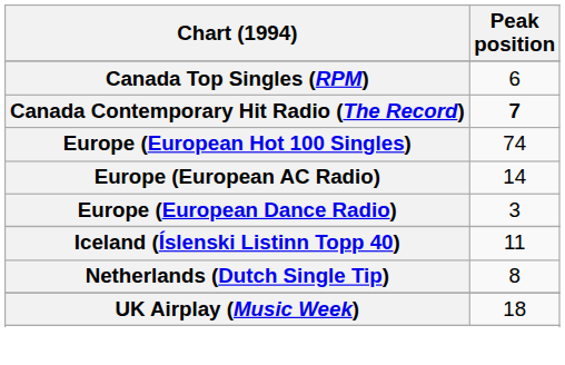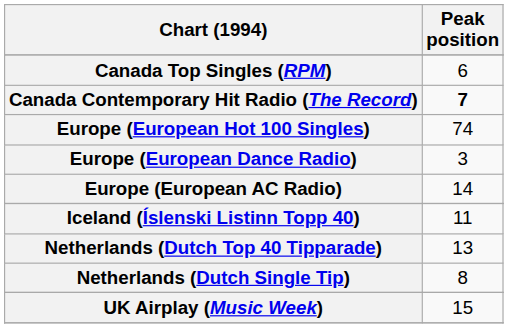rows swapped: Europe (European AC Radio) <-> Europe (European Dance Radio)
+ row: Netherlands (Dutch Top 40 Tipparade) | 13
UK Airplay (Music Week) | Peak position: 18 -> 15
